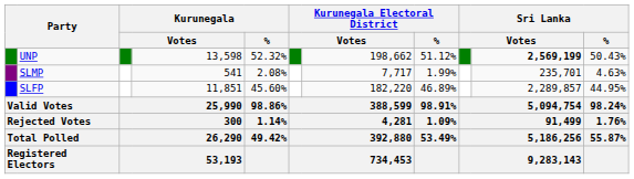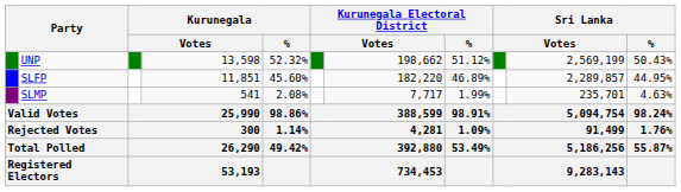UNP | column 10: bold -> normal
rows swapped: SLFP <-> SLMP
